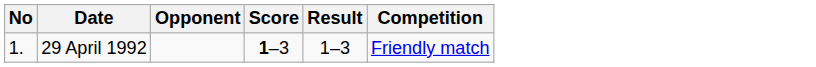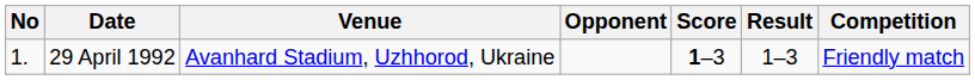+ column: Venue | Avanhard Stadium, Uzhhorod, Ukraine
